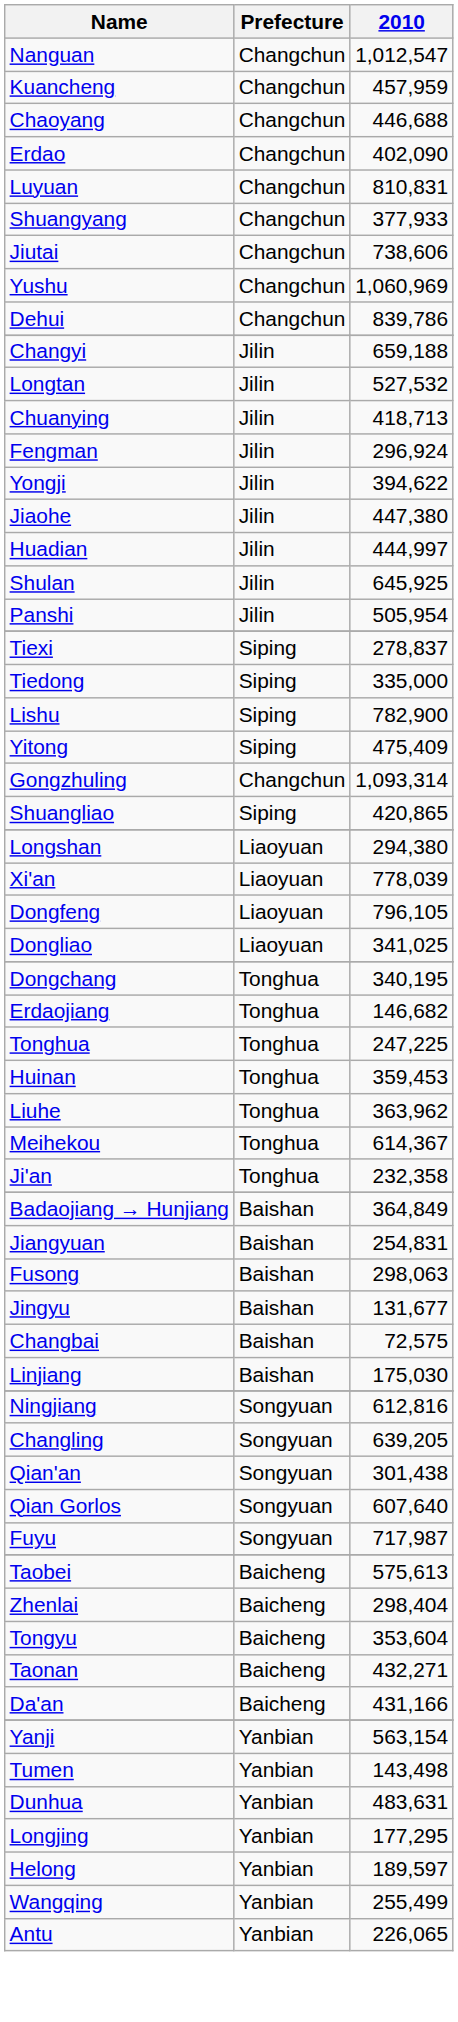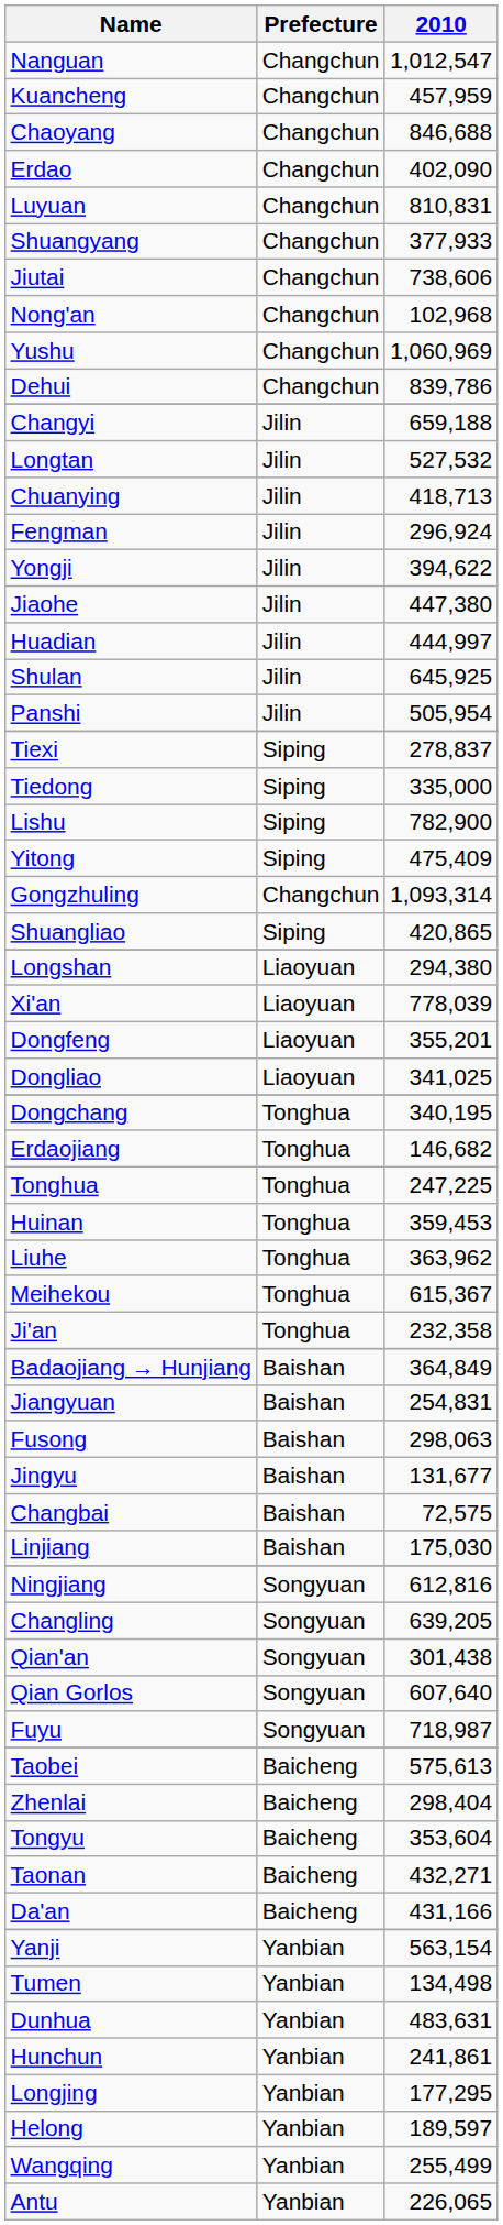Chaoyang | 2010: 446,688 -> 846,688
+ row: Nong'an | Changchun | 102,968
Dongfeng | 2010: 796,105 -> 355,201
Meihekou | 2010: 614,367 -> 615,367
Fuyu | 2010: 717,987 -> 718,987
Tumen | 2010: 143,498 -> 134,498
+ row: Hunchun | Yanbian | 241,861
